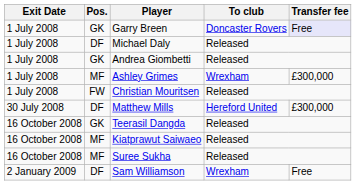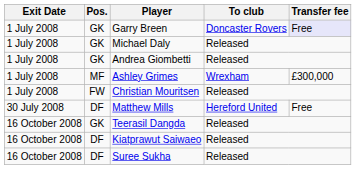Michael Daly | Pos.: DF -> GK
Matthew Mills | Transfer fee: £300,000 -> Free
Kiatprawut Saiwaeo | Pos.: MF -> DF
Suree Sukha | Pos.: MF -> DF
- row: 2 January 2009 | DF | Sam Williamson | Wrexham | Free
